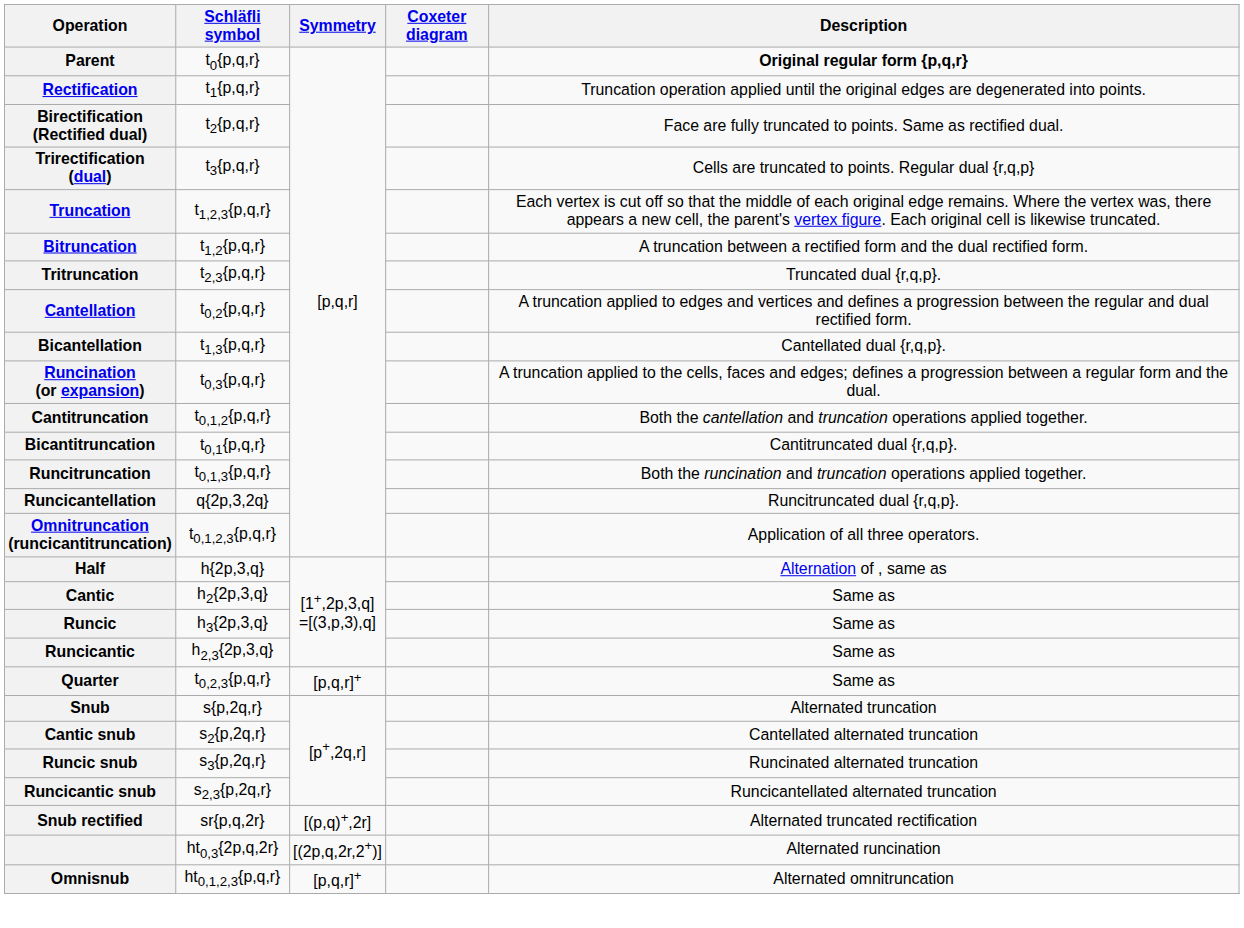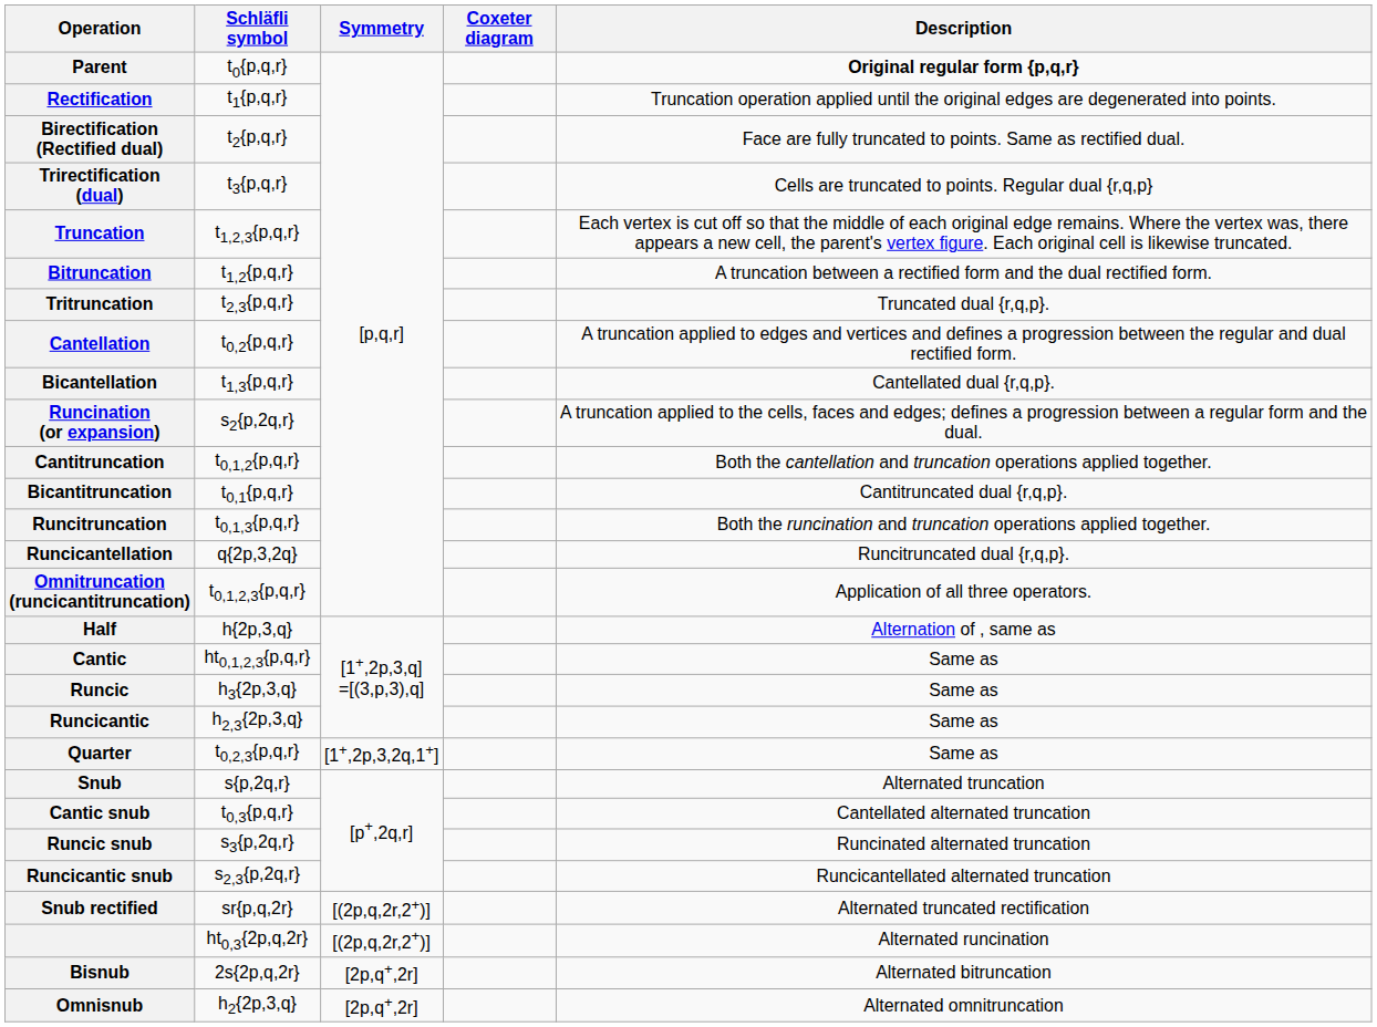Runcination (or expansion) | Schläfli symbol: t0,3{p,q,r} -> s2{p,2q,r}
Cantic | Schläfli symbol: h2{2p,3,q} -> ht0,1,2,3{p,q,r}
Quarter | Symmetry: [p,q,r]+ -> [1+,2p,3,2q,1+]
Cantic snub | Schläfli symbol: s2{p,2q,r} -> t0,3{p,q,r}
Snub rectified | Symmetry: [(p,q)+,2r] -> [(2p,q,2r,2+)]
+ row: Bisnub | 2s{2p,q,2r} | [2p,q+,2r] | Alternated bitruncation
Omnisnub | Schläfli symbol: ht0,1,2,3{p,q,r} -> h2{2p,3,q}
Omnisnub | Symmetry: [p,q,r]+ -> [2p,q+,2r]
